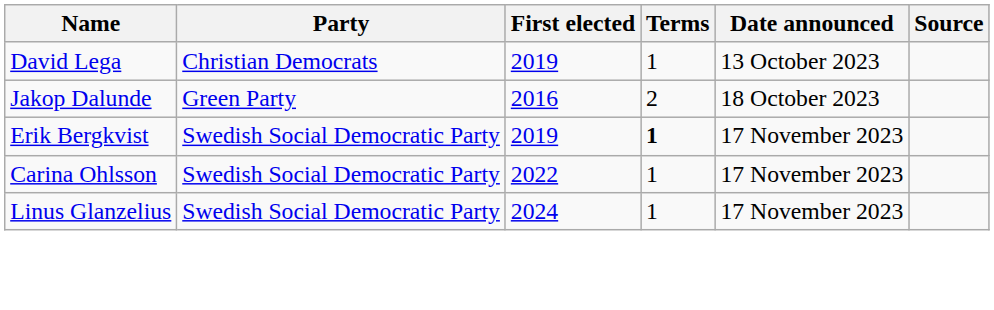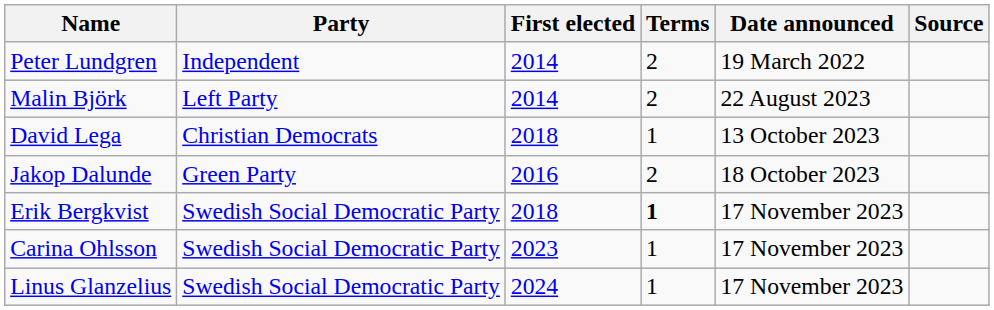+ row: Peter Lundgren | Independent | 2014 | 2 | 19 March 2022
+ row: Malin Björk | Left Party | 2014 | 2 | 22 August 2023
David Lega | First elected: 2019 -> 2018
Erik Bergkvist | First elected: 2019 -> 2018
Carina Ohlsson | First elected: 2022 -> 2023
